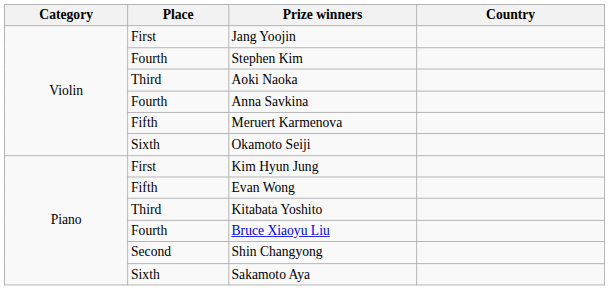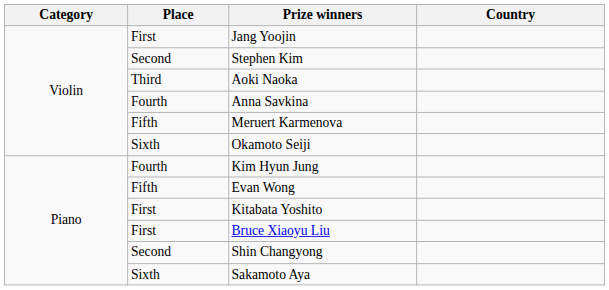Stephen Kim | Place: Fourth -> Second
Kim Hyun Jung | Place: First -> Fourth
Kitabata Yoshito | Place: Third -> First
Bruce Xiaoyu Liu | Place: Fourth -> First
